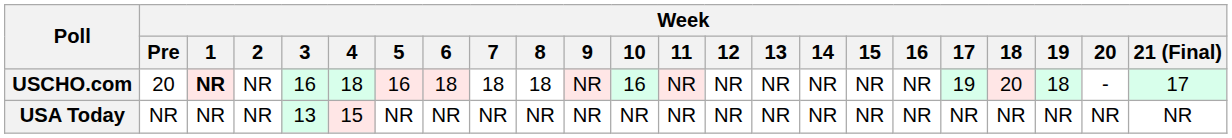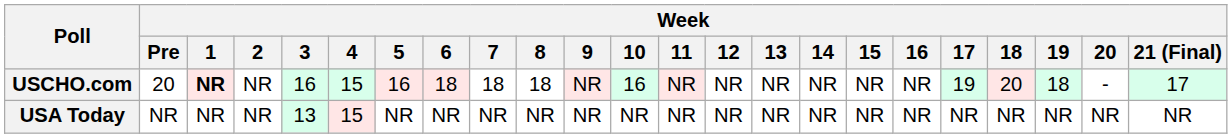USCHO.com | Week / 4: 18 -> 15
